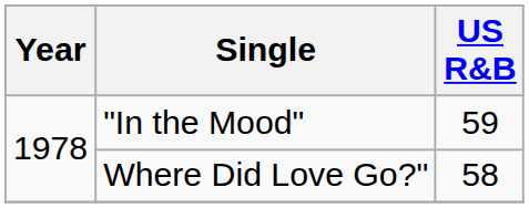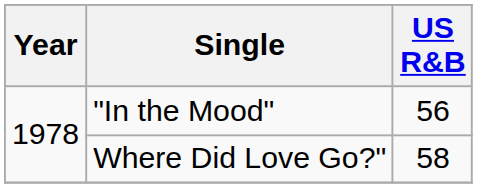"In the Mood" | US R&B: 59 -> 56
